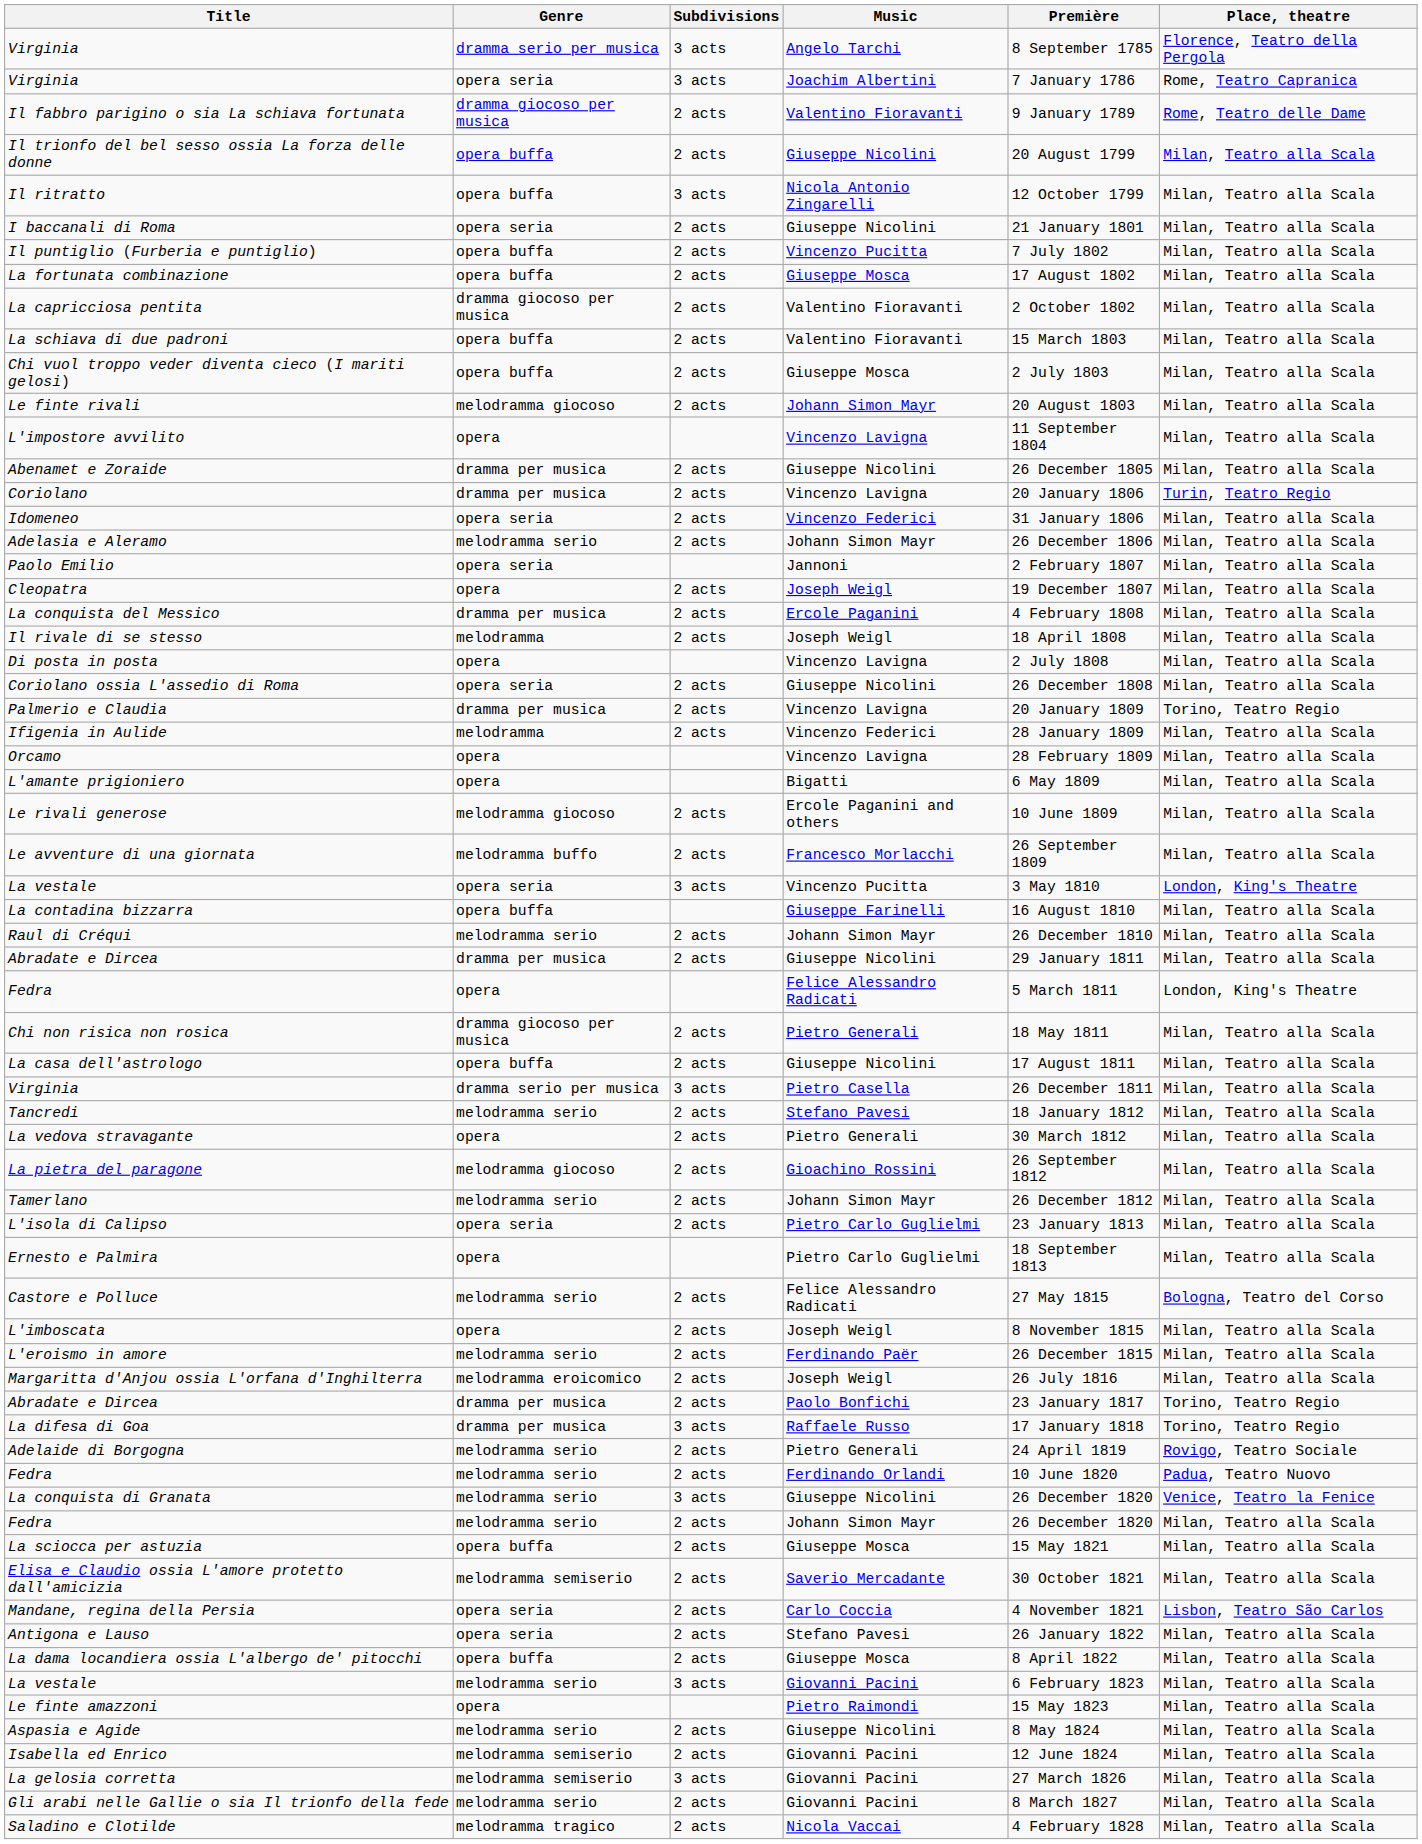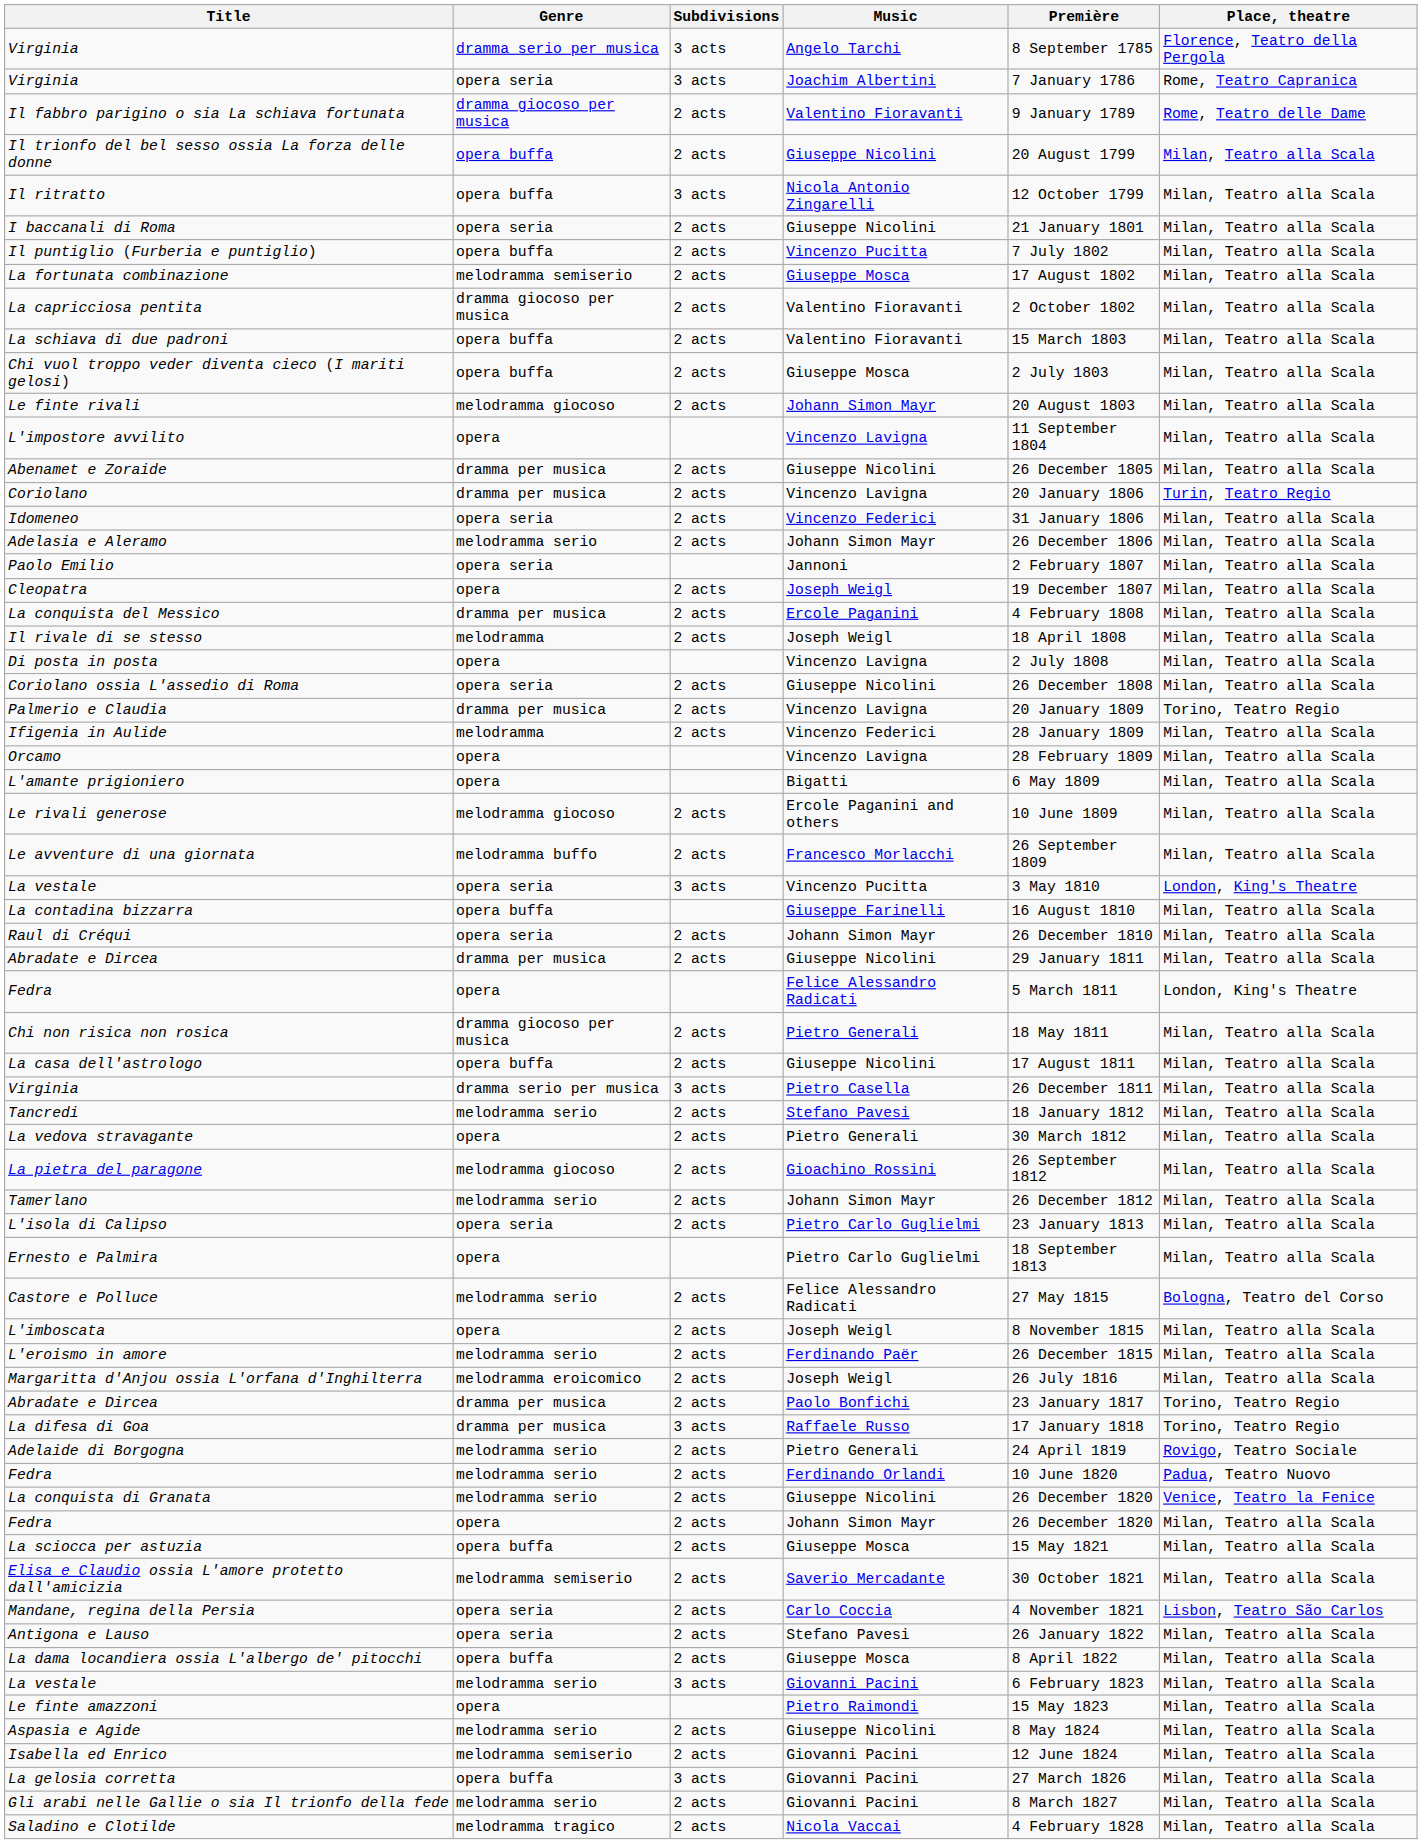La fortunata combinazione | Genre: opera buffa -> melodramma semiserio
Raul di Créqui | Genre: melodramma serio -> opera seria
La conquista di Granata | Subdivisions: 3 acts -> 2 acts
Fedra / Johann Simon Mayr | Genre: melodramma serio -> opera
La gelosia corretta | Genre: melodramma semiserio -> opera buffa
